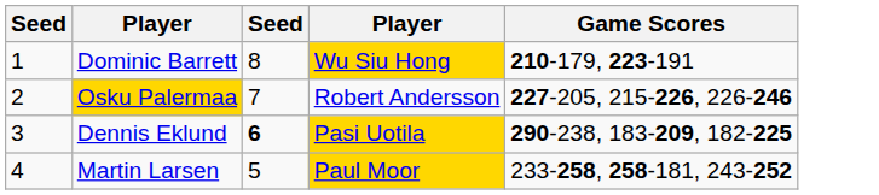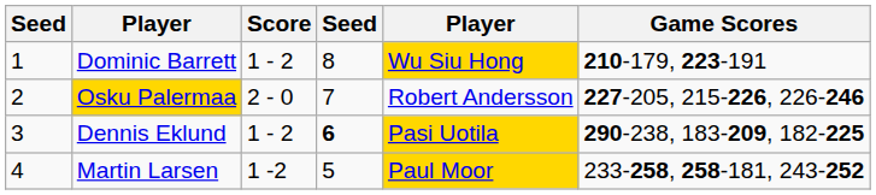+ column: Score | 1 - 2 | 2 - 0 | 1 - 2 | 1 -2
